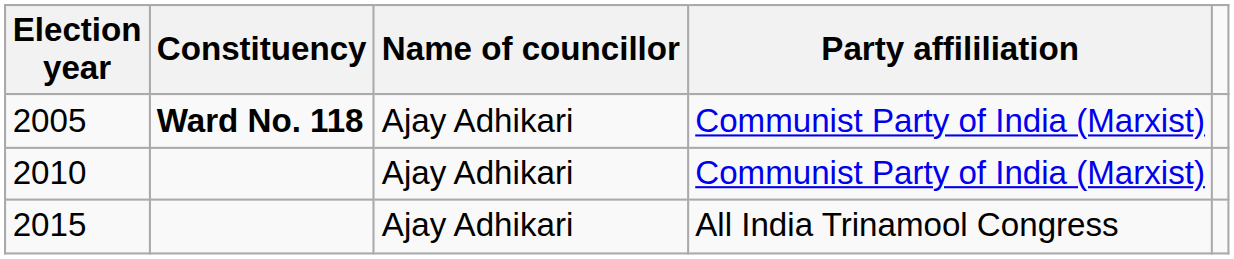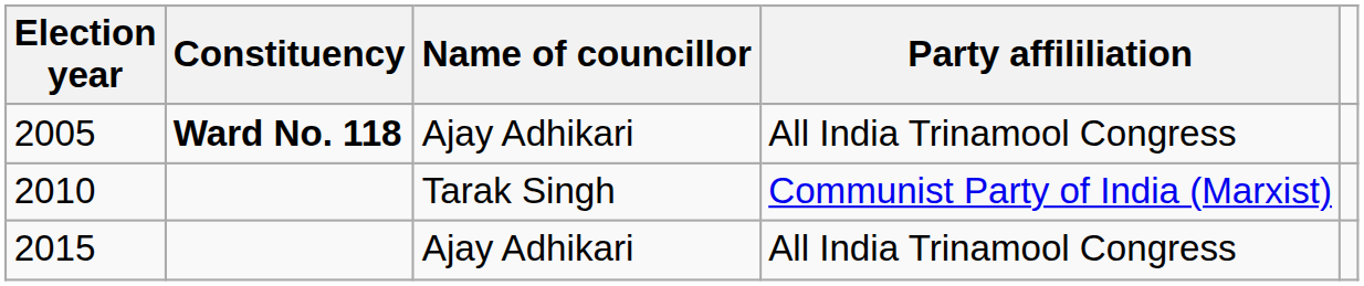2005 | Party affililiation: Communist Party of India (Marxist) -> All India Trinamool Congress
2010 | Name of councillor: Ajay Adhikari -> Tarak Singh
